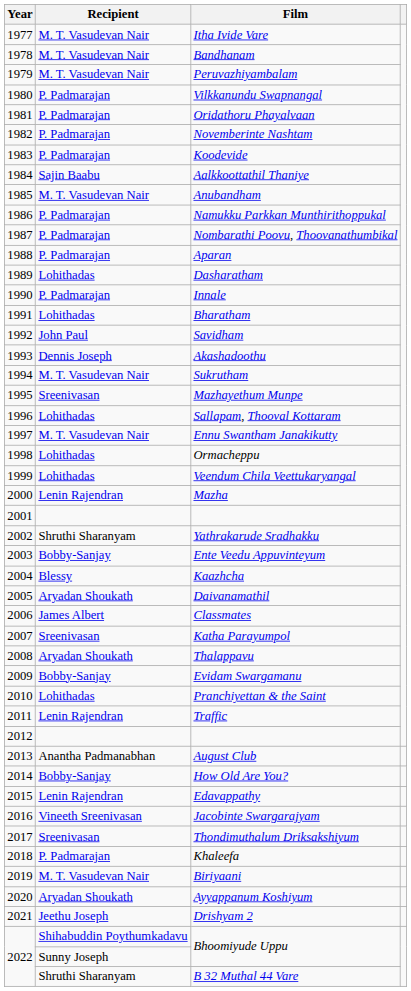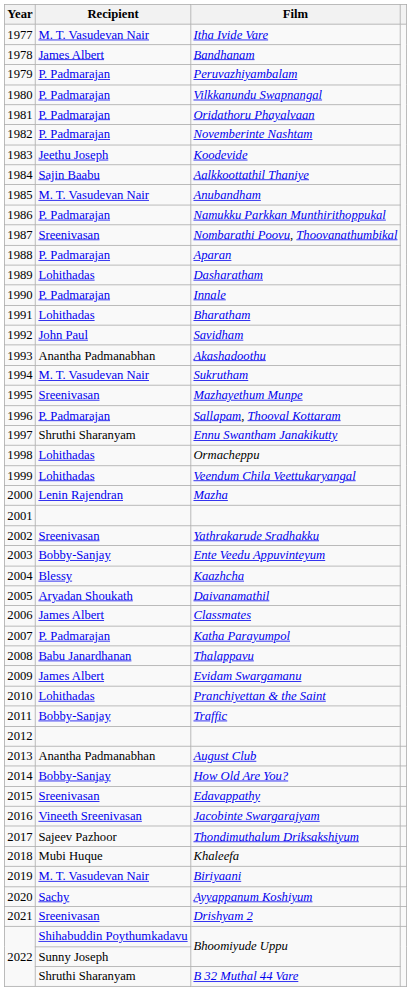Bandhanam | Recipient: M. T. Vasudevan Nair -> James Albert
Peruvazhiyambalam | Recipient: M. T. Vasudevan Nair -> P. Padmarajan
Koodevide | Recipient: P. Padmarajan -> Jeethu Joseph
Nombarathi Poovu, Thoovanathumbikal | Recipient: P. Padmarajan -> Sreenivasan
Akashadoothu | Recipient: Dennis Joseph -> Anantha Padmanabhan
Sallapam, Thooval Kottaram | Recipient: Lohithadas -> P. Padmarajan
Ennu Swantham Janakikutty | Recipient: M. T. Vasudevan Nair -> Shruthi Sharanyam
Yathrakarude Sradhakku | Recipient: Shruthi Sharanyam -> Sreenivasan
Katha Parayumpol | Recipient: Sreenivasan -> P. Padmarajan
Thalappavu | Recipient: Aryadan Shoukath -> Babu Janardhanan
Evidam Swargamanu | Recipient: Bobby-Sanjay -> James Albert
Traffic | Recipient: Lenin Rajendran -> Bobby-Sanjay
Edavappathy | Recipient: Lenin Rajendran -> Sreenivasan
Thondimuthalum Driksakshiyum | Recipient: Sreenivasan -> Sajeev Pazhoor
Khaleefa | Recipient: P. Padmarajan -> Mubi Huque
Ayyappanum Koshiyum | Recipient: Aryadan Shoukath -> Sachy
Drishyam 2 | Recipient: Jeethu Joseph -> Sreenivasan
